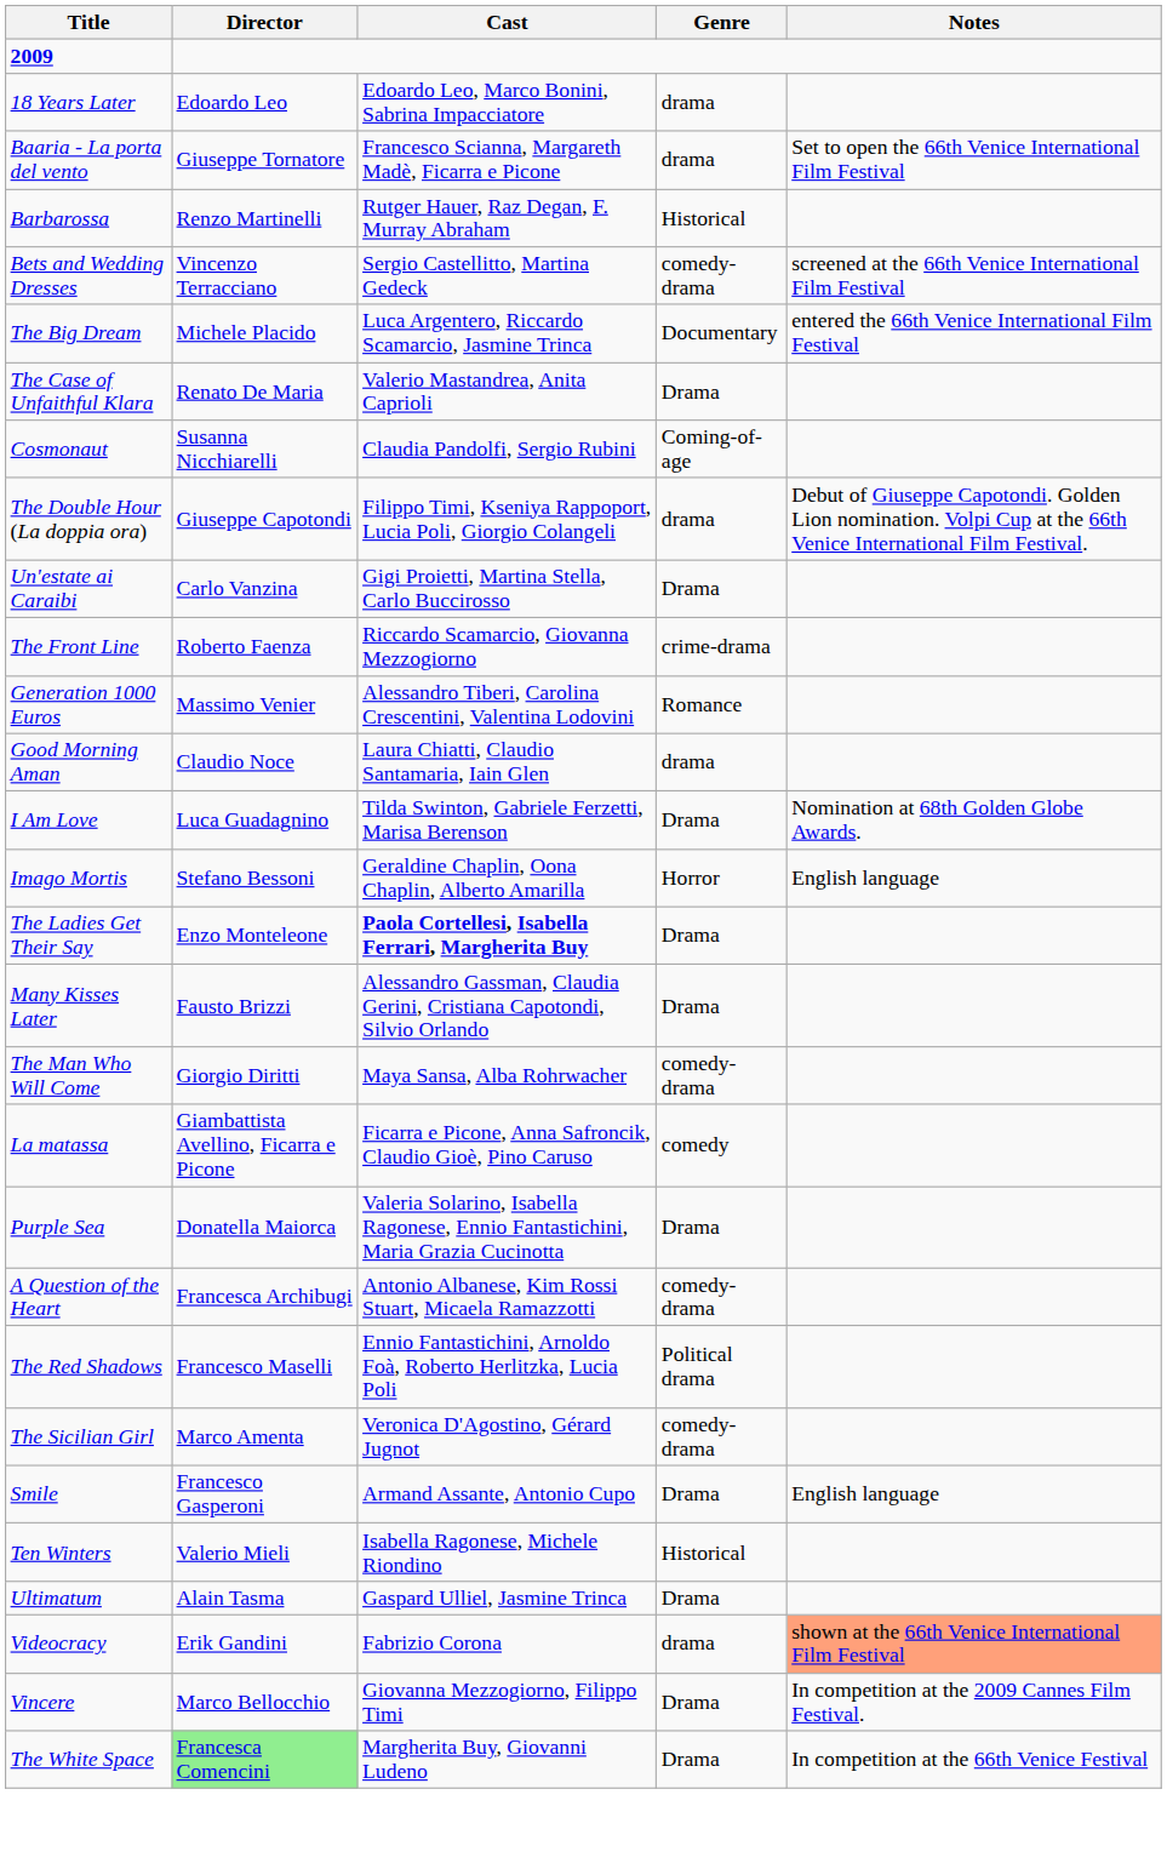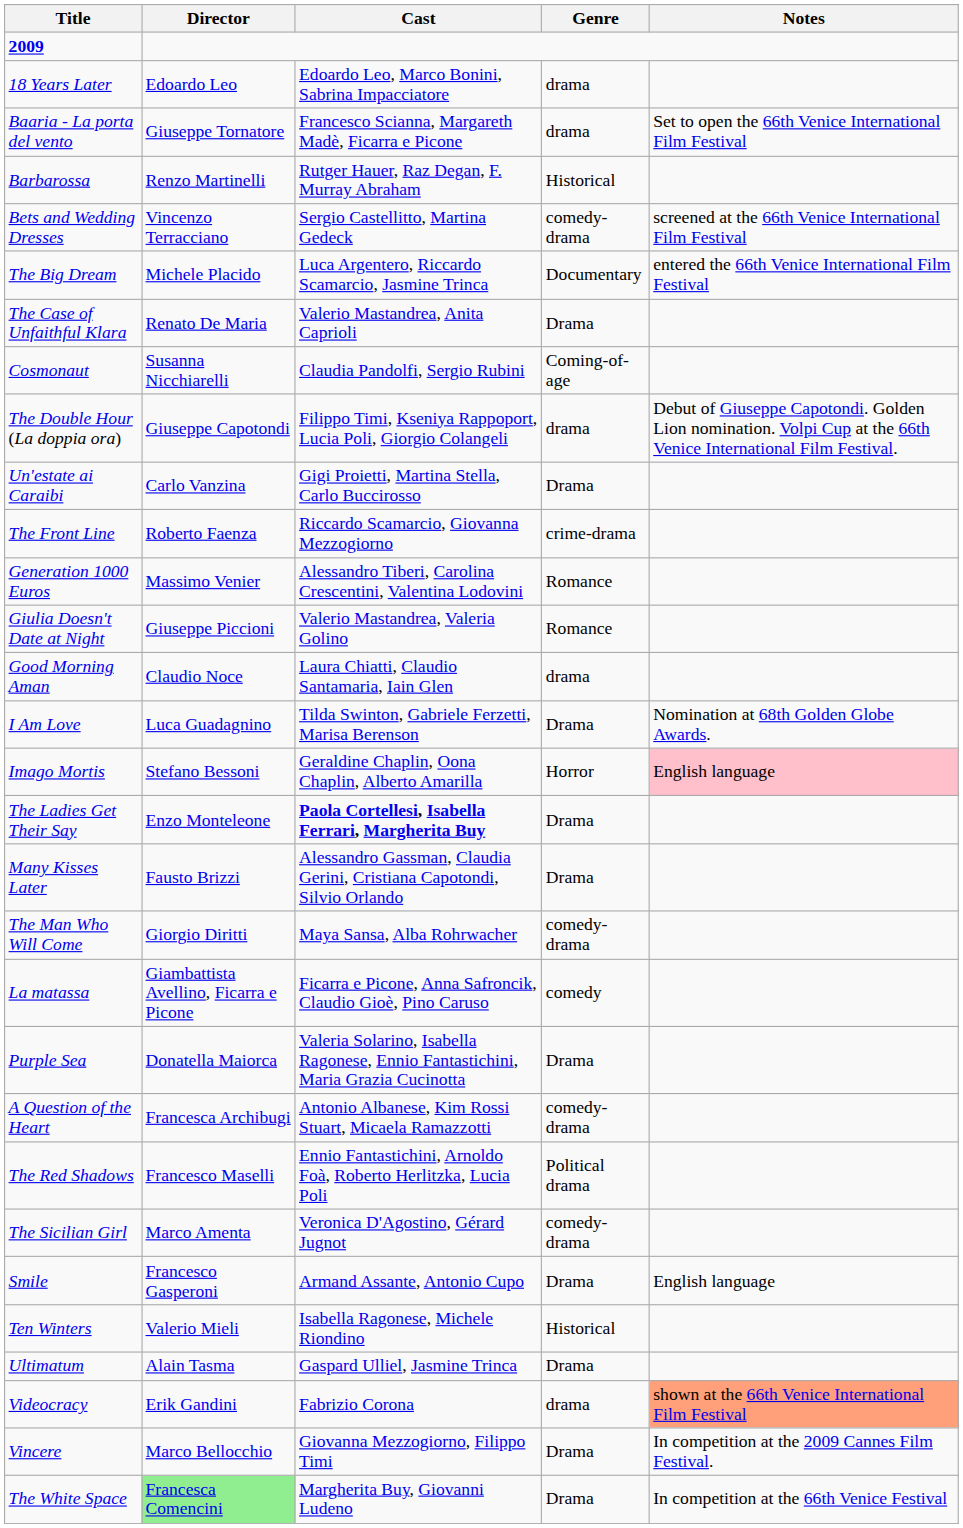+ row: Giulia Doesn't Date at Night | Giuseppe Piccioni | Valerio Mastandrea, Valeria Golino | Romance
Imago Mortis | Notes: no background -> pink background
